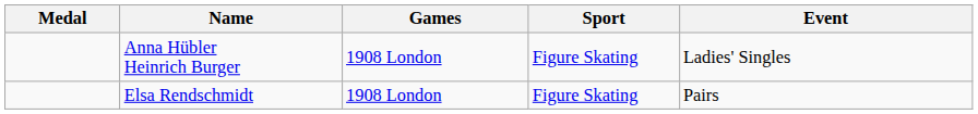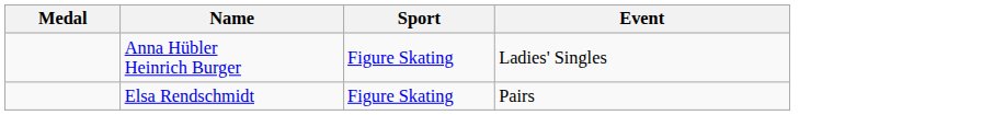- column: Games | 1908 London | 1908 London
